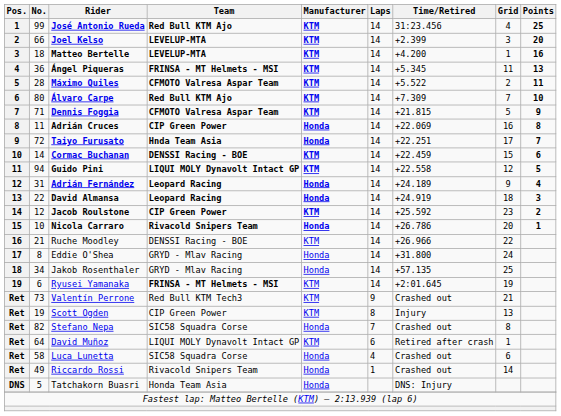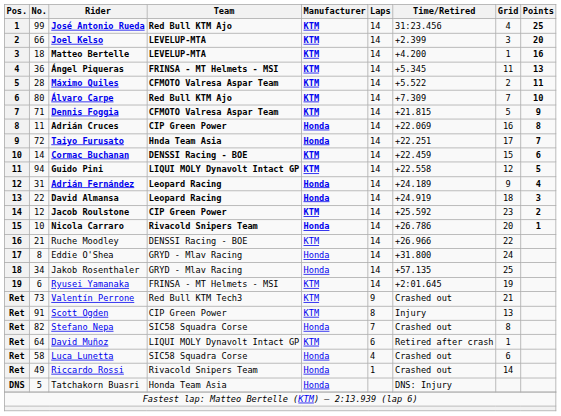Ryusei Yamanaka | Team: bold -> normal
Scott Ogden | No.: 19 -> 91
